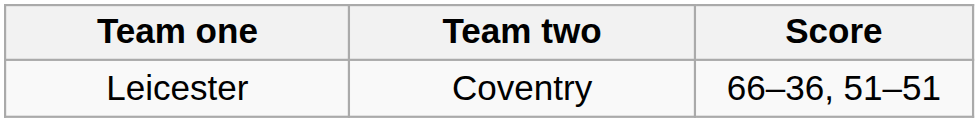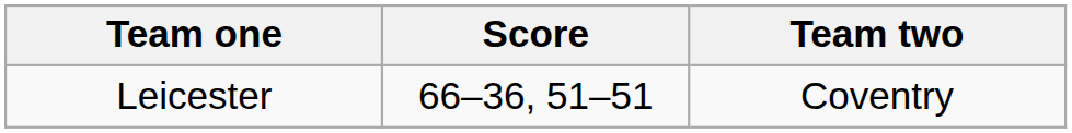columns swapped: Team two <-> Score
